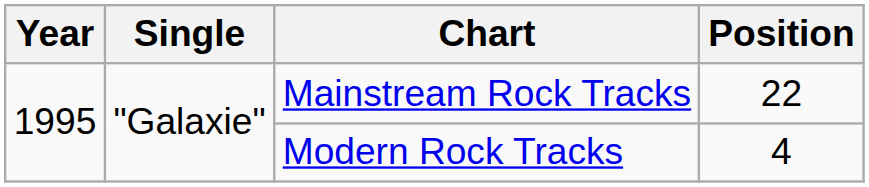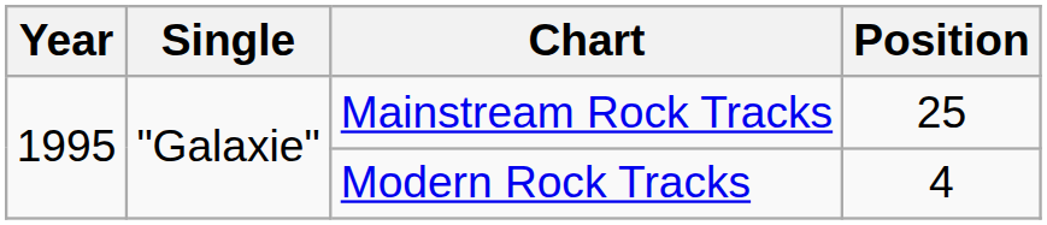Mainstream Rock Tracks | Position: 22 -> 25
